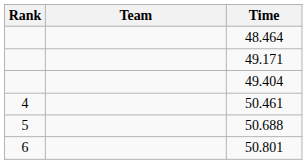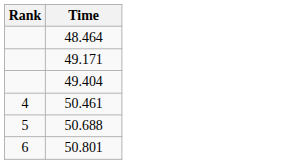- column: Team
